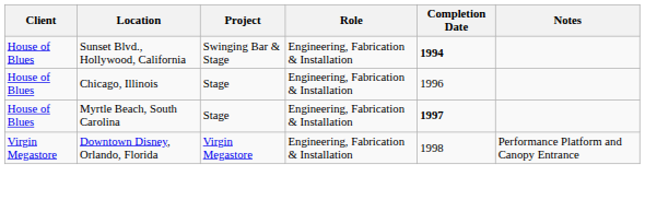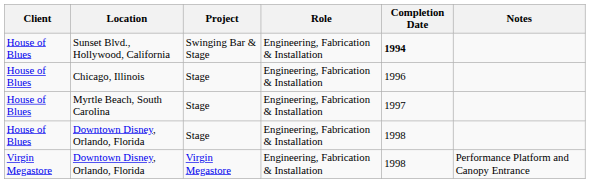Myrtle Beach, South Carolina | Completion Date: bold -> normal
+ row: House of Blues | Downtown Disney, Orlando, Florida | Stage | Engineering, Fabrication & Installation | 1998
